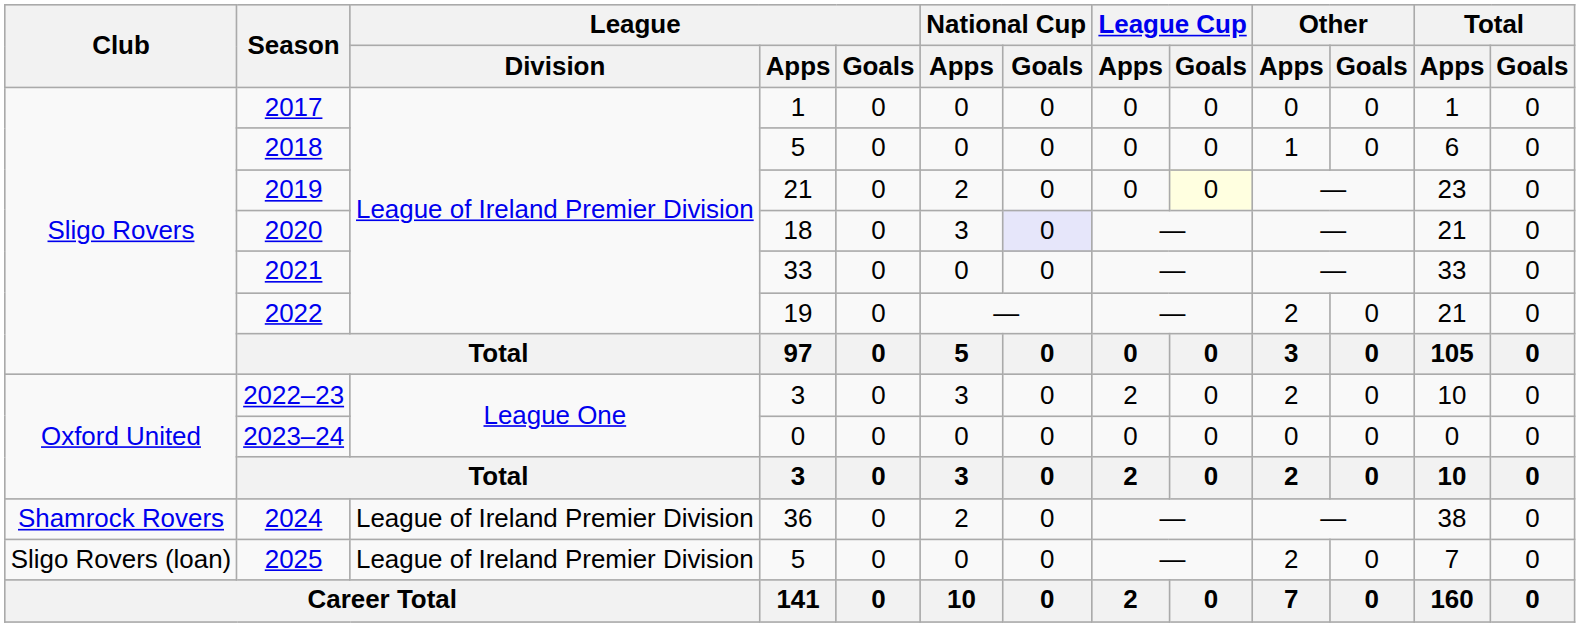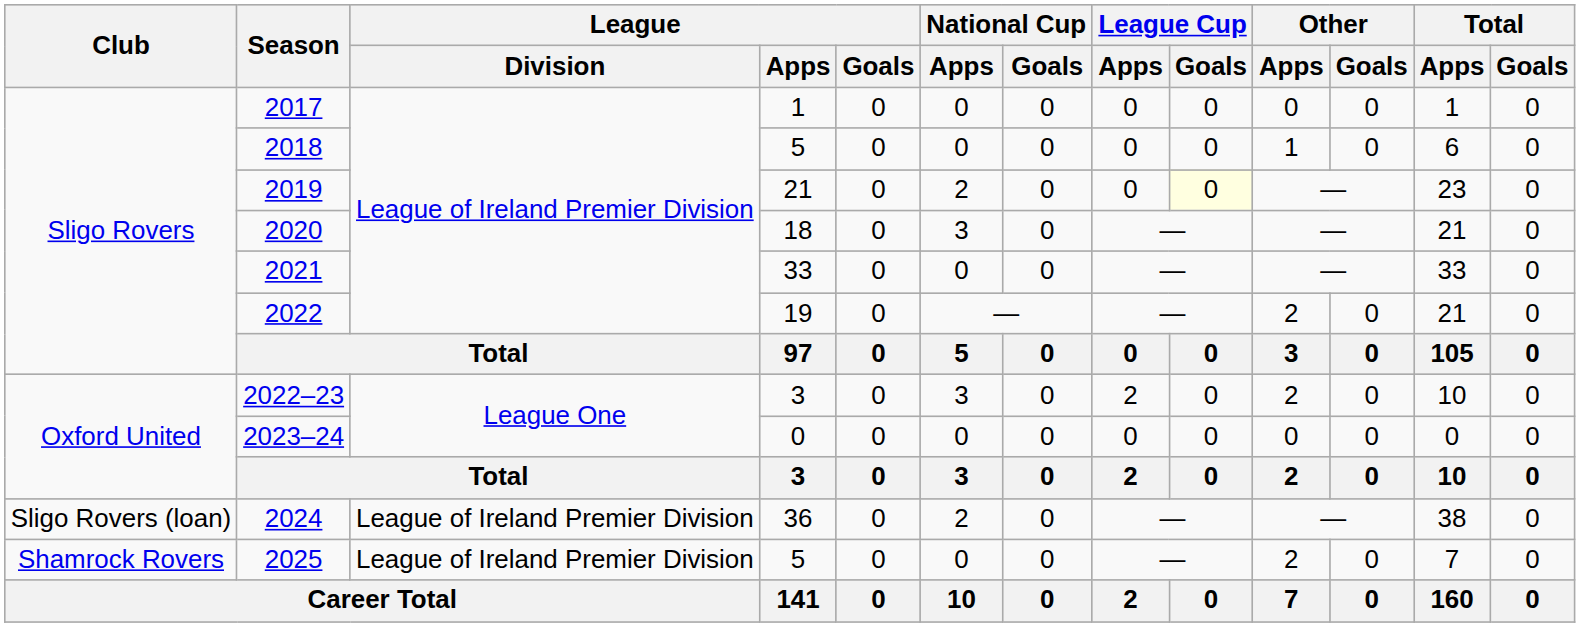2020 | National Cup / Goals: lavender background -> no background
2024 | Club: Shamrock Rovers -> Sligo Rovers (loan)
2025 | Club: Sligo Rovers (loan) -> Shamrock Rovers
